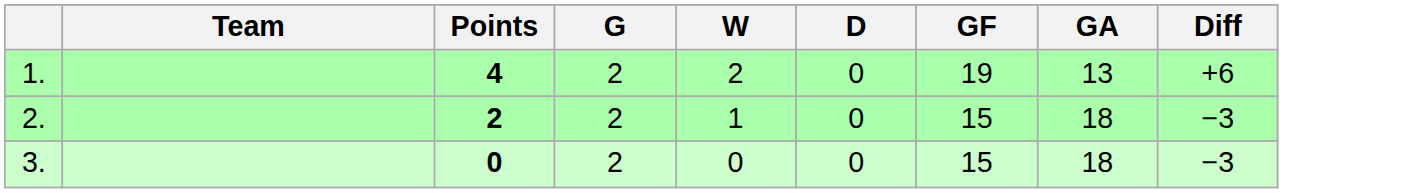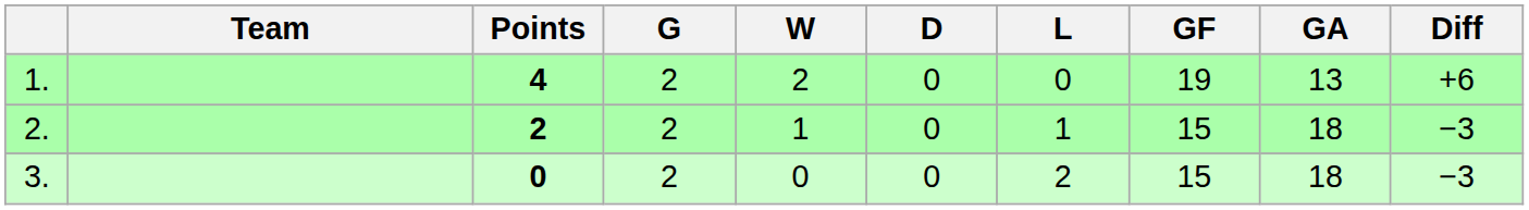+ column: L | 0 | 1 | 2
